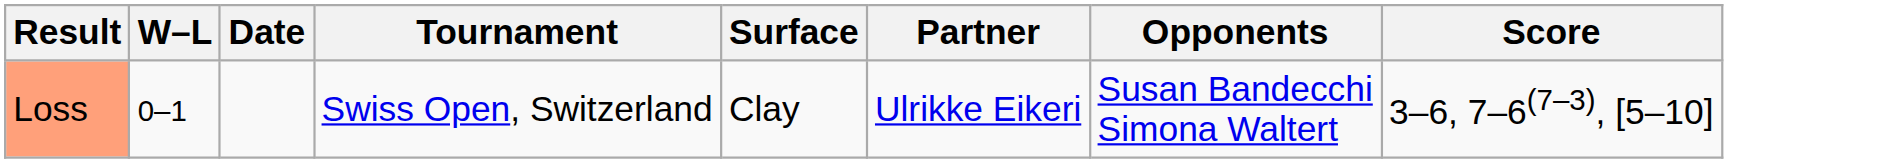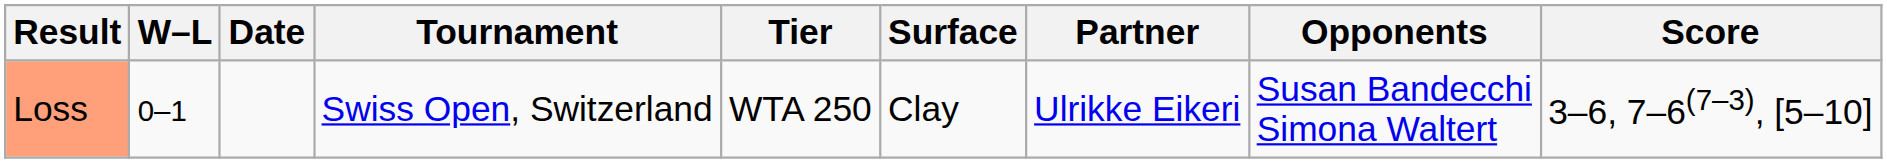+ column: Tier | WTA 250
